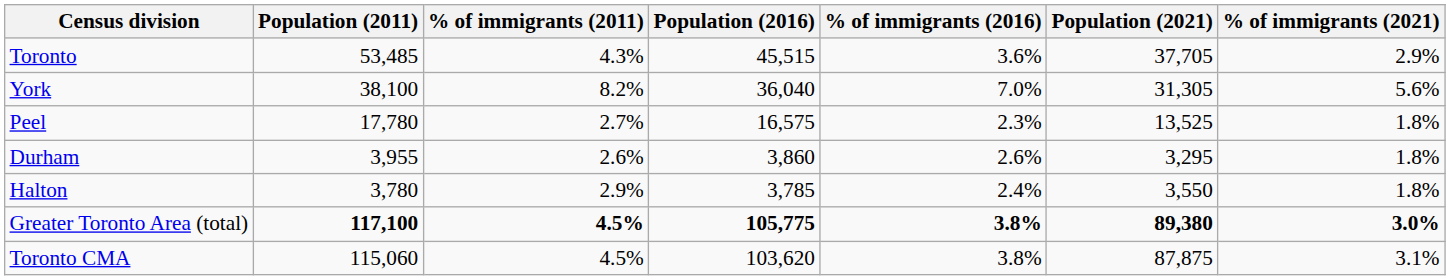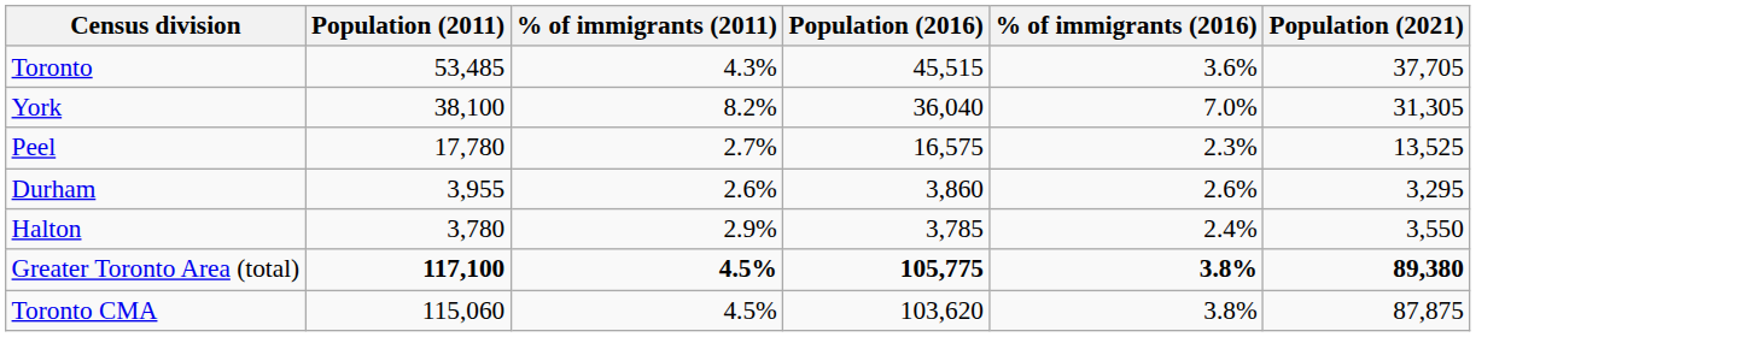- column: % of immigrants (2021) | 2.9% | 5.6% | 1.8% | 1.8% | 1.8% | 3.0% | 3.1%
